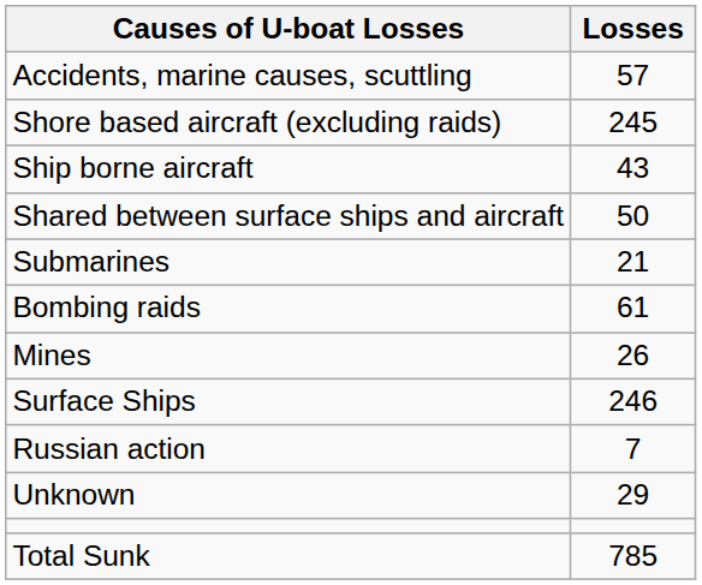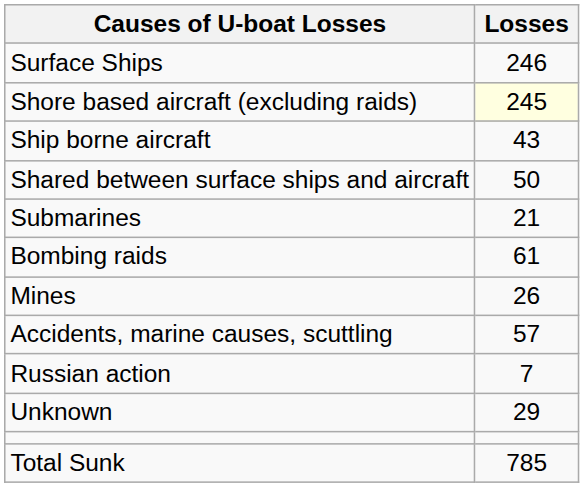rows swapped: Surface Ships <-> Accidents, marine causes, scuttling
Shore based aircraft (excluding raids) | Losses: no background -> lightyellow background
